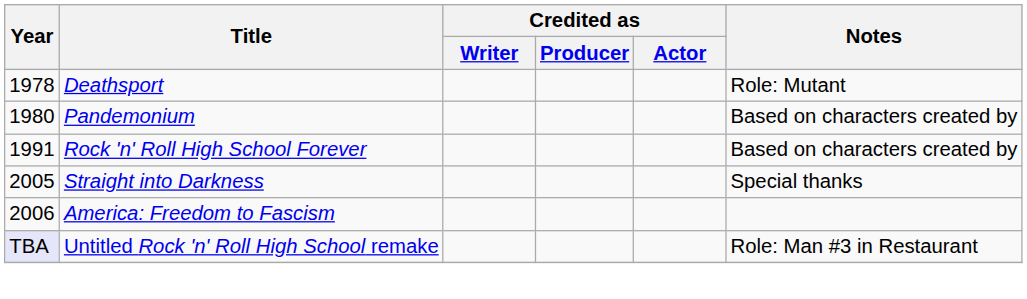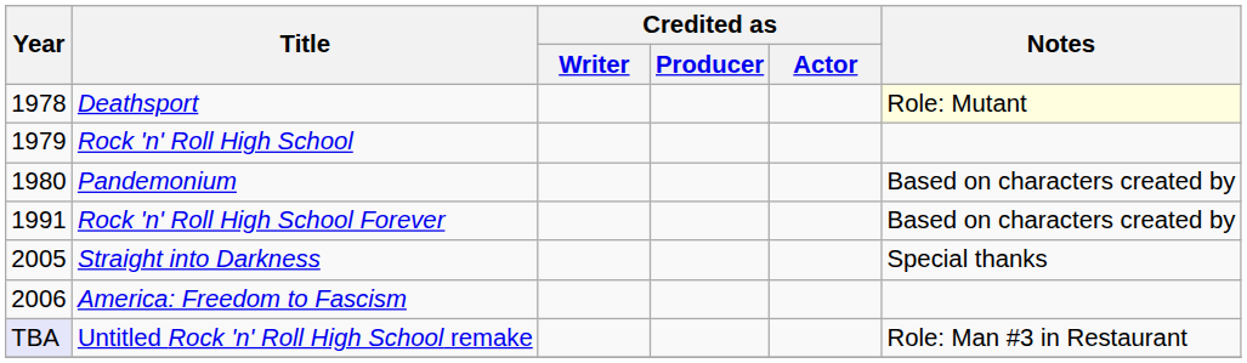Deathsport | Notes: no background -> lightyellow background
+ row: 1979 | Rock 'n' Roll High School
